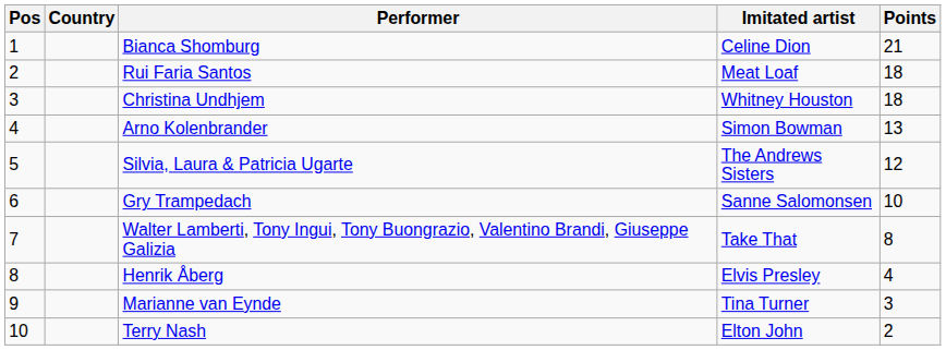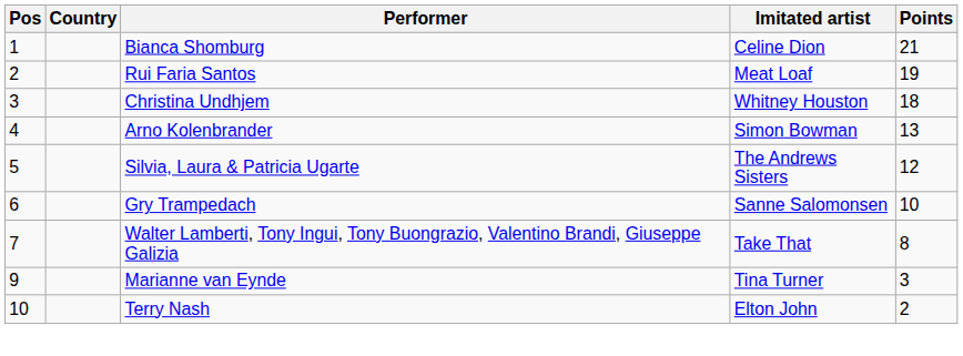Rui Faria Santos | Points: 18 -> 19
- row: 8 | Henrik Åberg | Elvis Presley | 4
